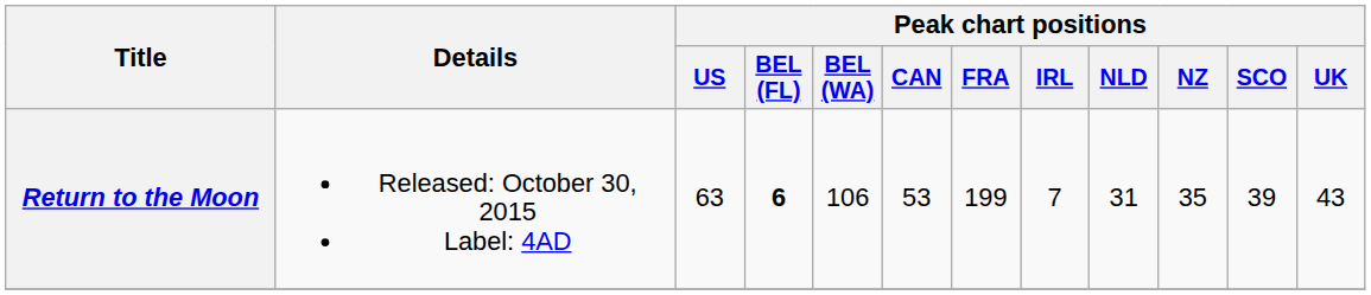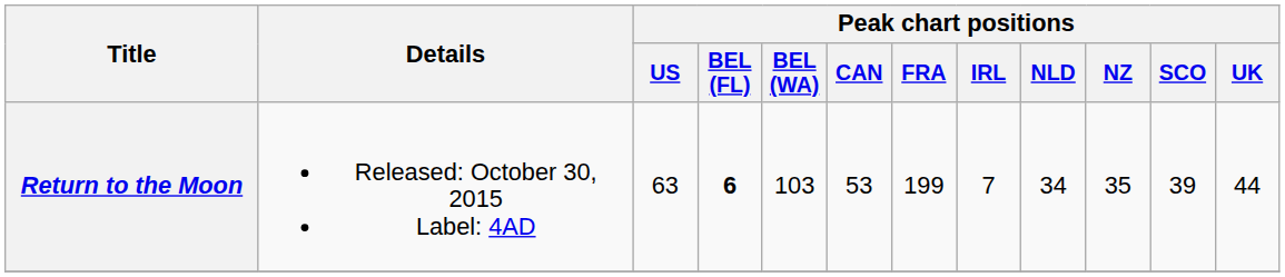Return to the Moon | Peak chart positions / BEL (WA): 106 -> 103
Return to the Moon | Peak chart positions / NLD: 31 -> 34
Return to the Moon | Peak chart positions / UK: 43 -> 44
